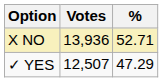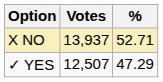X NO | Votes: 13,936 -> 13,937
